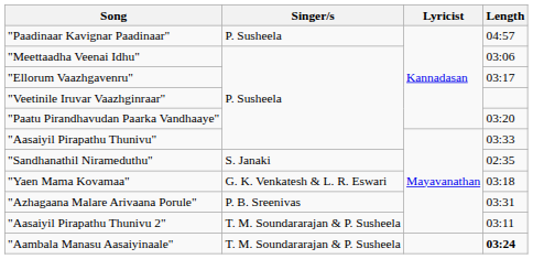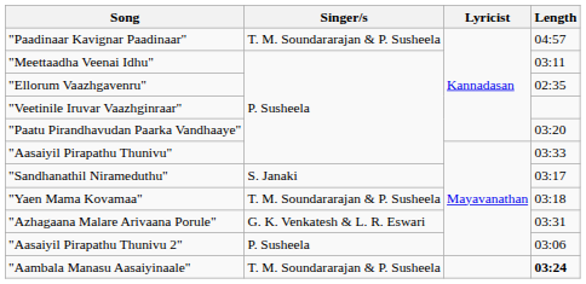"Paadinaar Kavignar Paadinaar" | Singer/s: P. Susheela -> T. M. Soundararajan & P. Susheela
"Meettaadha Veenai Idhu" | Length: 03:06 -> 03:11
"Ellorum Vaazhgavenru" | Length: 03:17 -> 02:35
"Sandhanathil Nirameduthu" | Length: 02:35 -> 03:17
"Yaen Mama Kovamaa" | Singer/s: G. K. Venkatesh & L. R. Eswari -> T. M. Soundararajan & P. Susheela
"Azhagaana Malare Arivaana Porule" | Singer/s: P. B. Sreenivas -> G. K. Venkatesh & L. R. Eswari
"Aasaiyil Pirapathu Thunivu 2" | Singer/s: T. M. Soundararajan & P. Susheela -> P. Susheela
"Aasaiyil Pirapathu Thunivu 2" | Length: 03:11 -> 03:06
